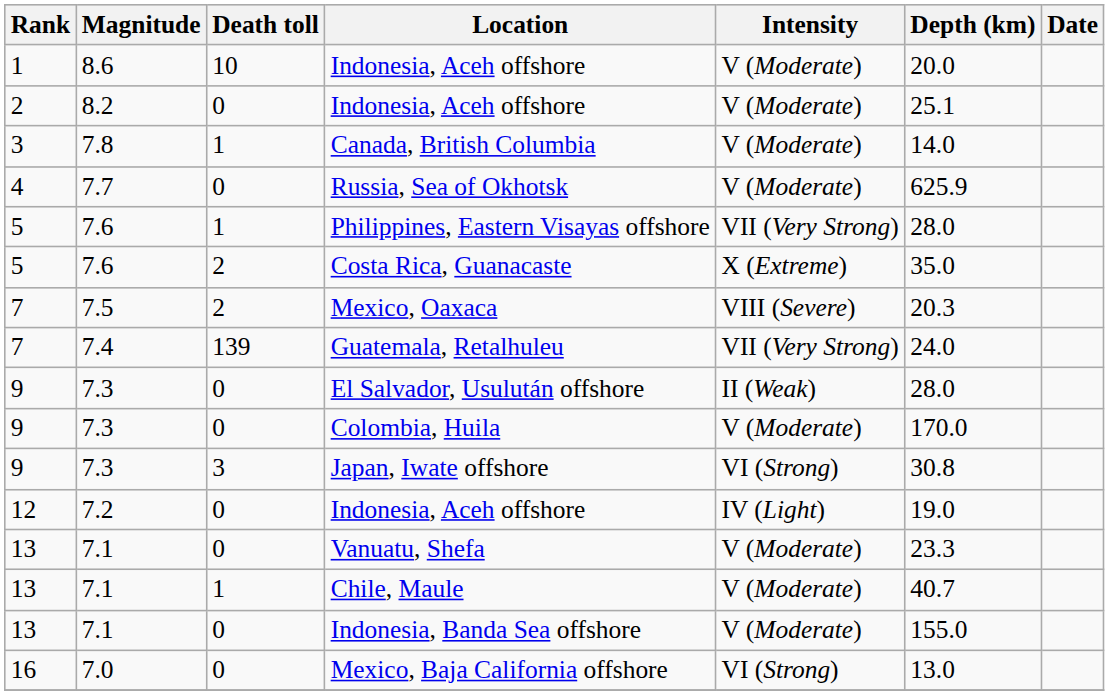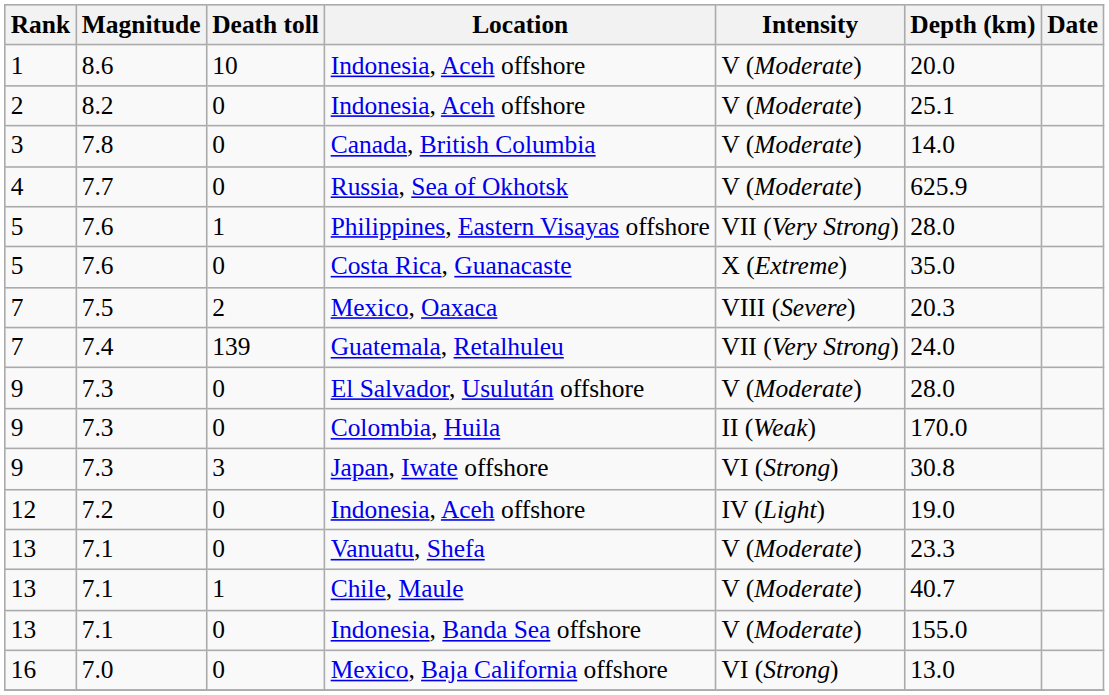Canada, British Columbia | Death toll: 1 -> 0
Costa Rica, Guanacaste | Death toll: 2 -> 0
El Salvador, Usulután offshore | Intensity: II (Weak) -> V (Moderate)
Colombia, Huila | Intensity: V (Moderate) -> II (Weak)
